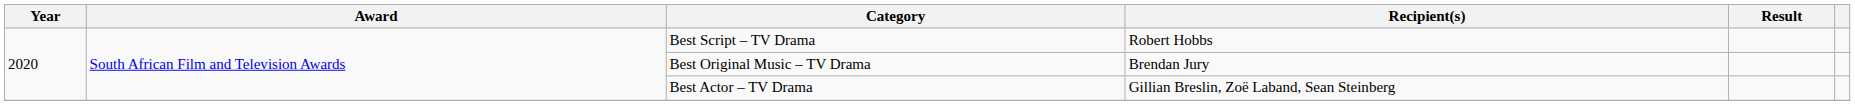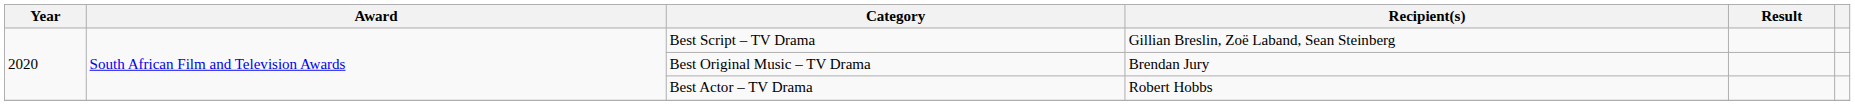Best Script – TV Drama | Recipient(s): Robert Hobbs -> Gillian Breslin, Zoë Laband, Sean Steinberg
Best Actor – TV Drama | Recipient(s): Gillian Breslin, Zoë Laband, Sean Steinberg -> Robert Hobbs
